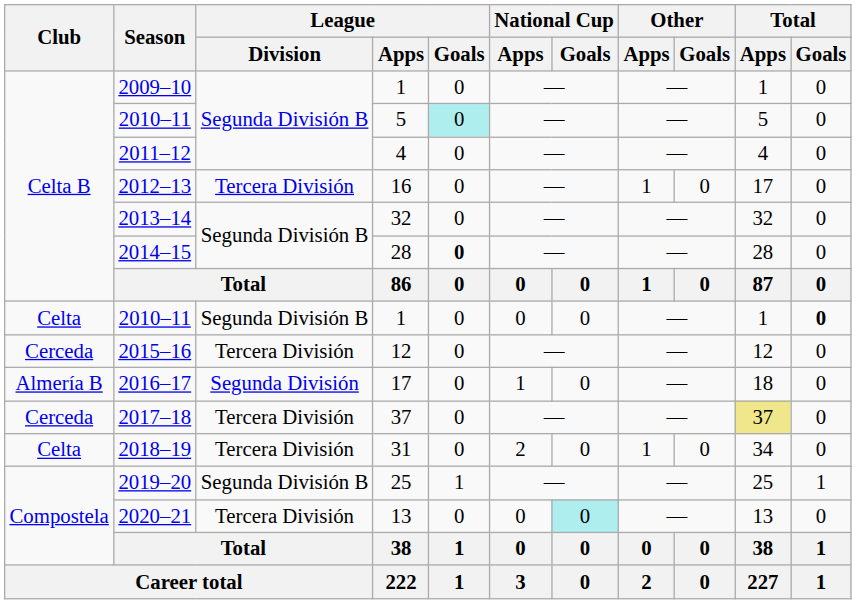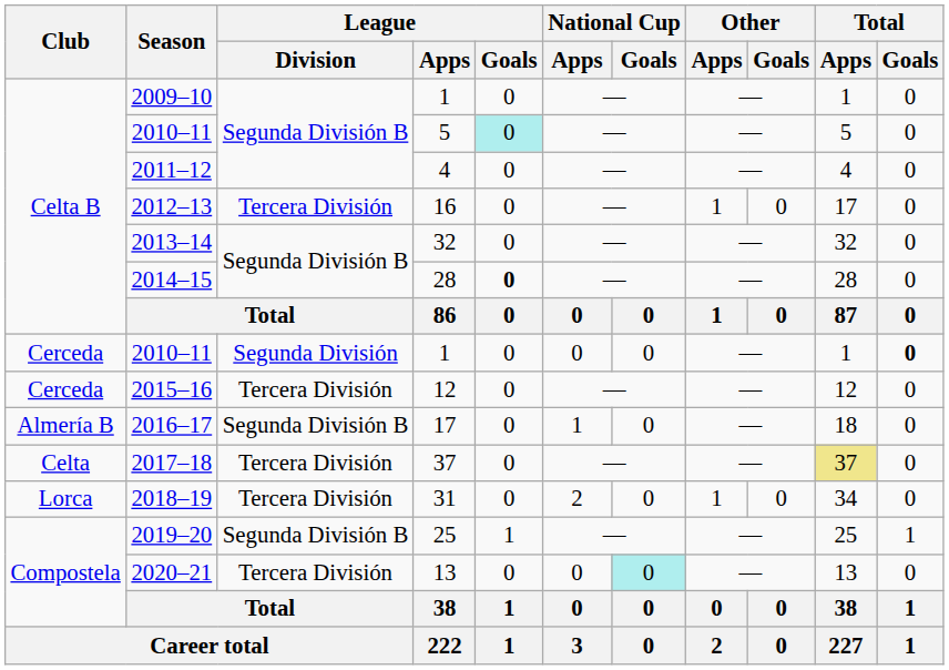2010–11 / 1 | Club: Celta -> Cerceda
2010–11 / 1 | League / Division: Segunda División B -> Segunda División
2016–17 | League / Division: Segunda División -> Segunda División B
2017–18 | Club: Cerceda -> Celta
2018–19 | Club: Celta -> Lorca
